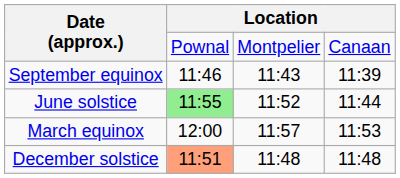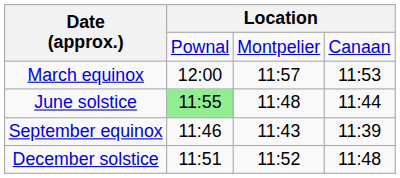rows swapped: March equinox <-> September equinox
June solstice | column 3: 11:52 -> 11:48
December solstice | column 2: lightsalmon background -> no background
December solstice | column 3: 11:48 -> 11:52
